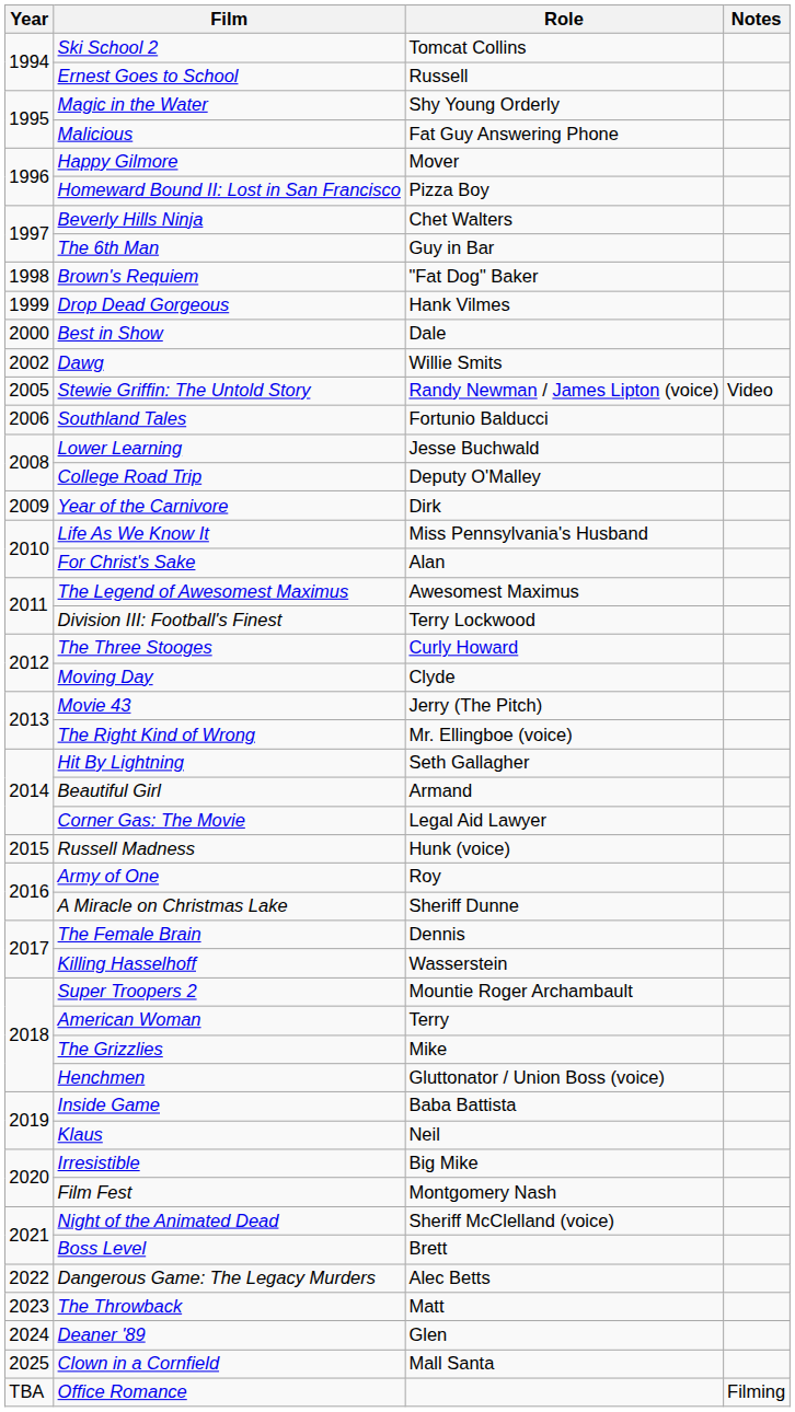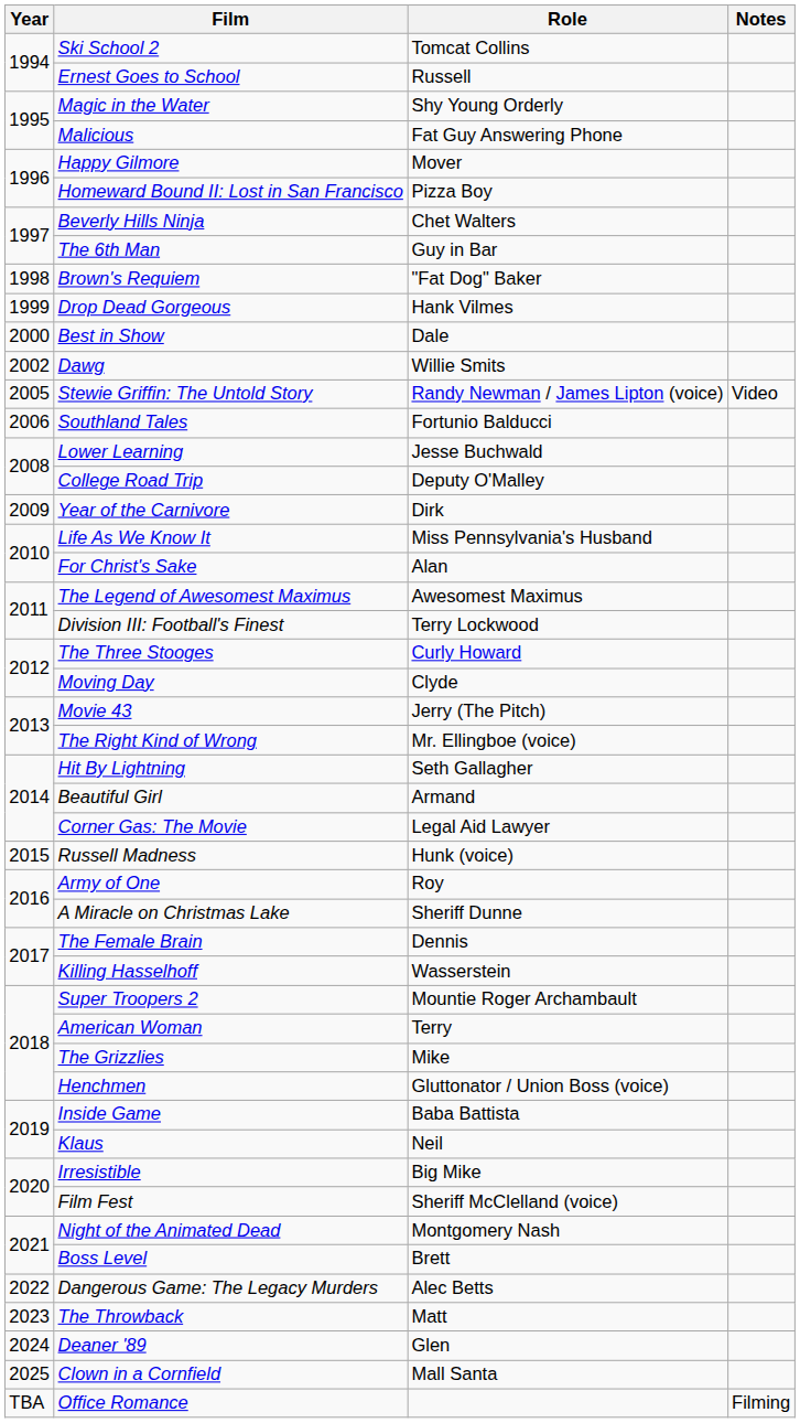Film Fest | Role: Montgomery Nash -> Sheriff McClelland (voice)
Night of the Animated Dead | Role: Sheriff McClelland (voice) -> Montgomery Nash
